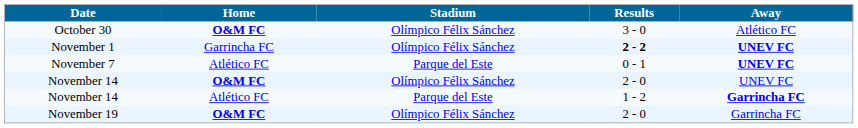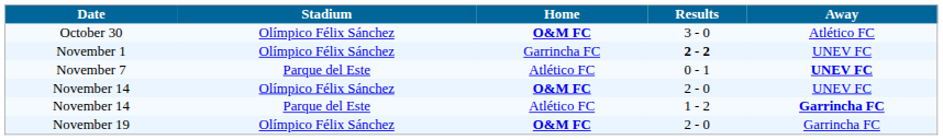columns swapped: Stadium <-> Home
November 1 | Away: bold -> normal
